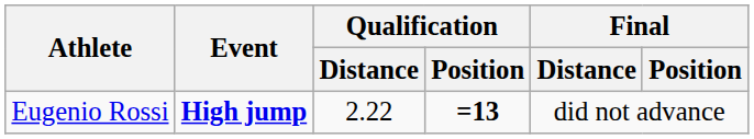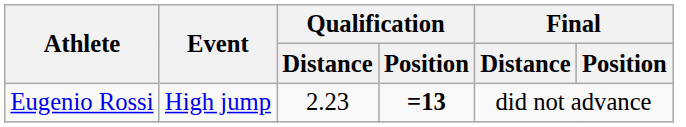Eugenio Rossi | Event: bold -> normal
Eugenio Rossi | Qualification / Distance: 2.22 -> 2.23
